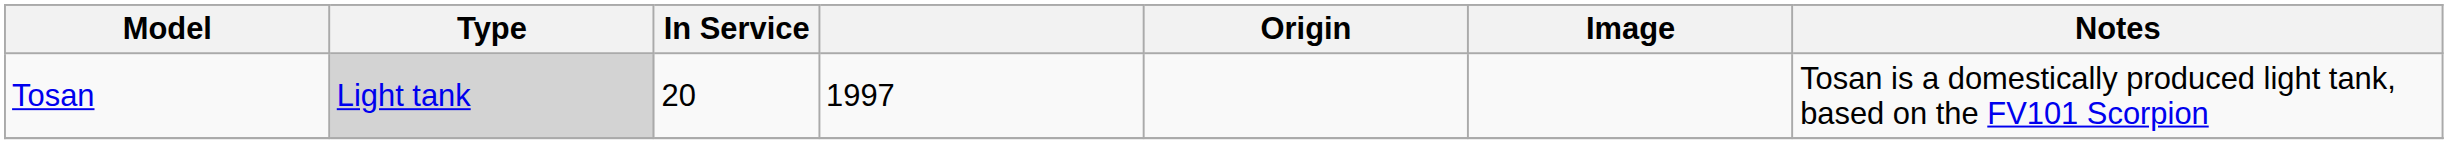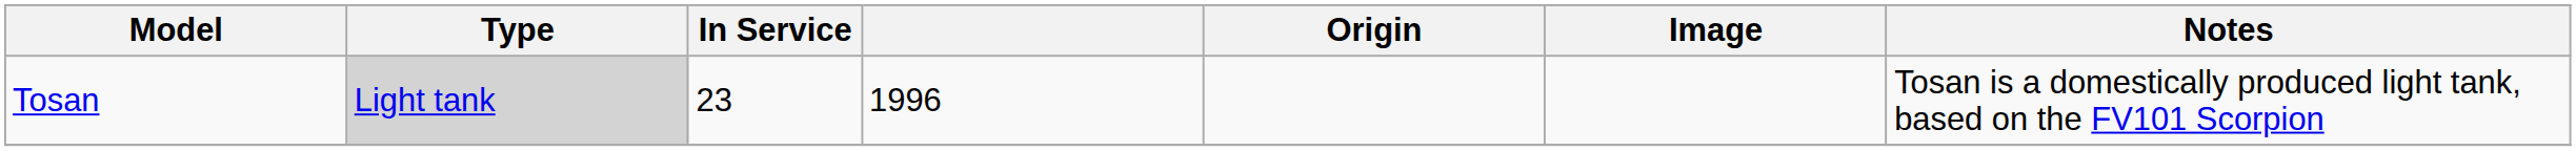Tosan | In Service: 20 -> 23
Tosan | column 4: 1997 -> 1996
